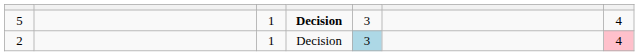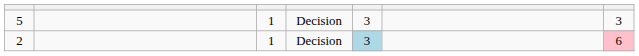5 | column 4: bold -> normal
5 | column 7: 4 -> 3
2 | column 7: 4 -> 6
